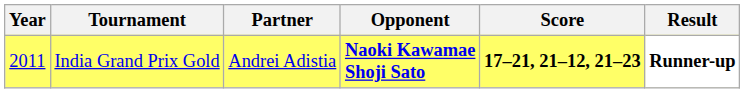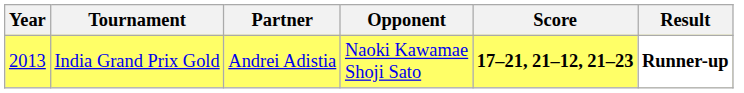India Grand Prix Gold | Year: 2011 -> 2013
India Grand Prix Gold | Opponent: bold -> normal
